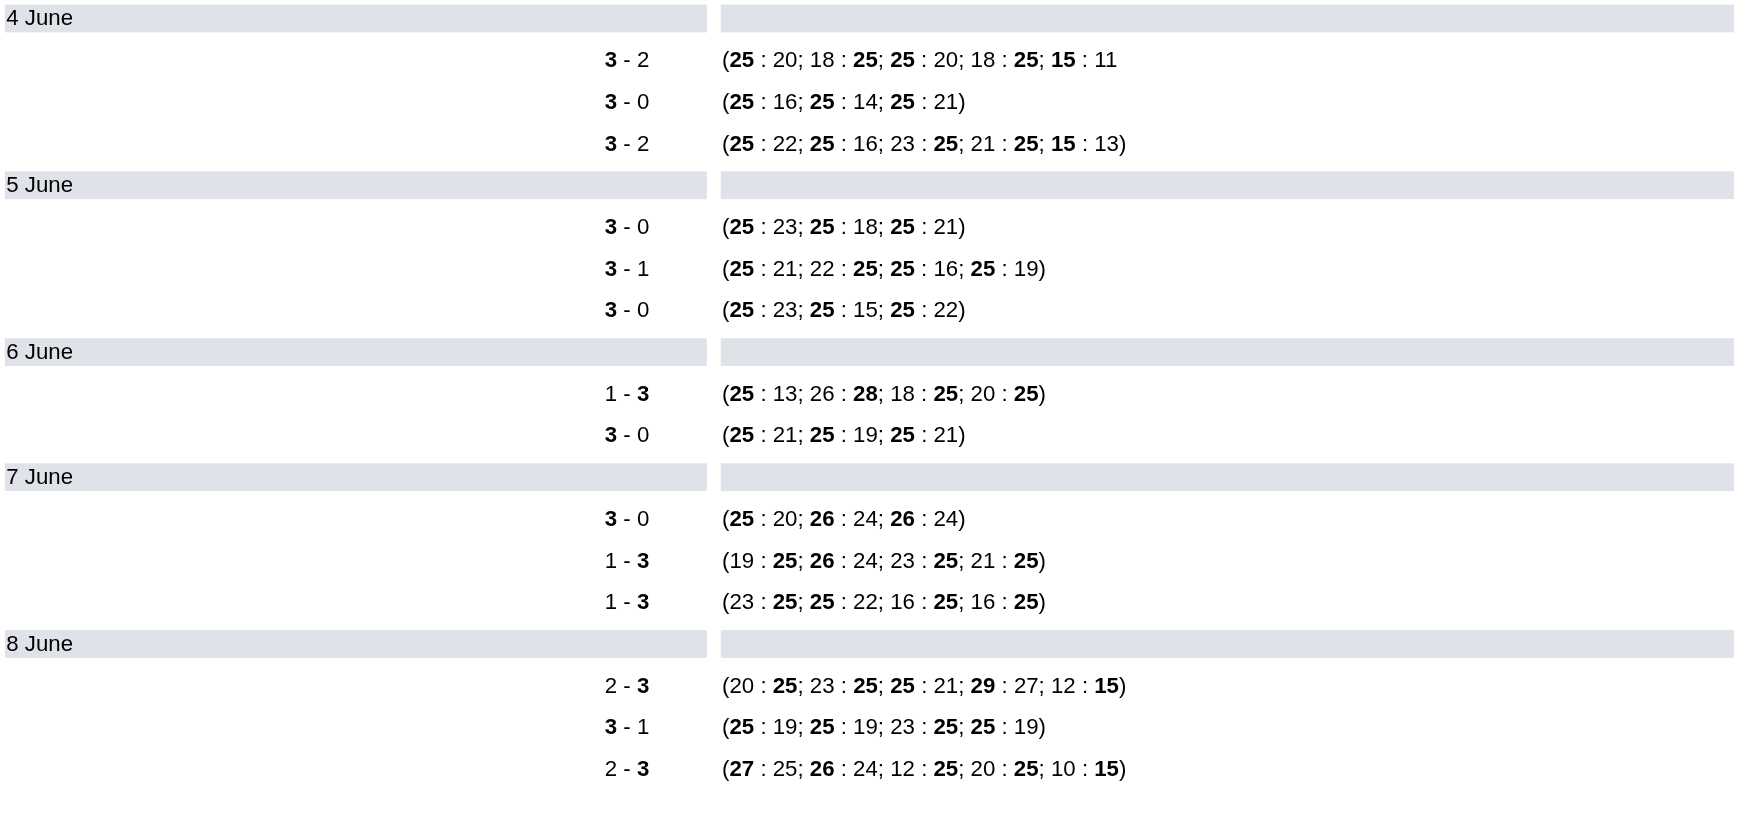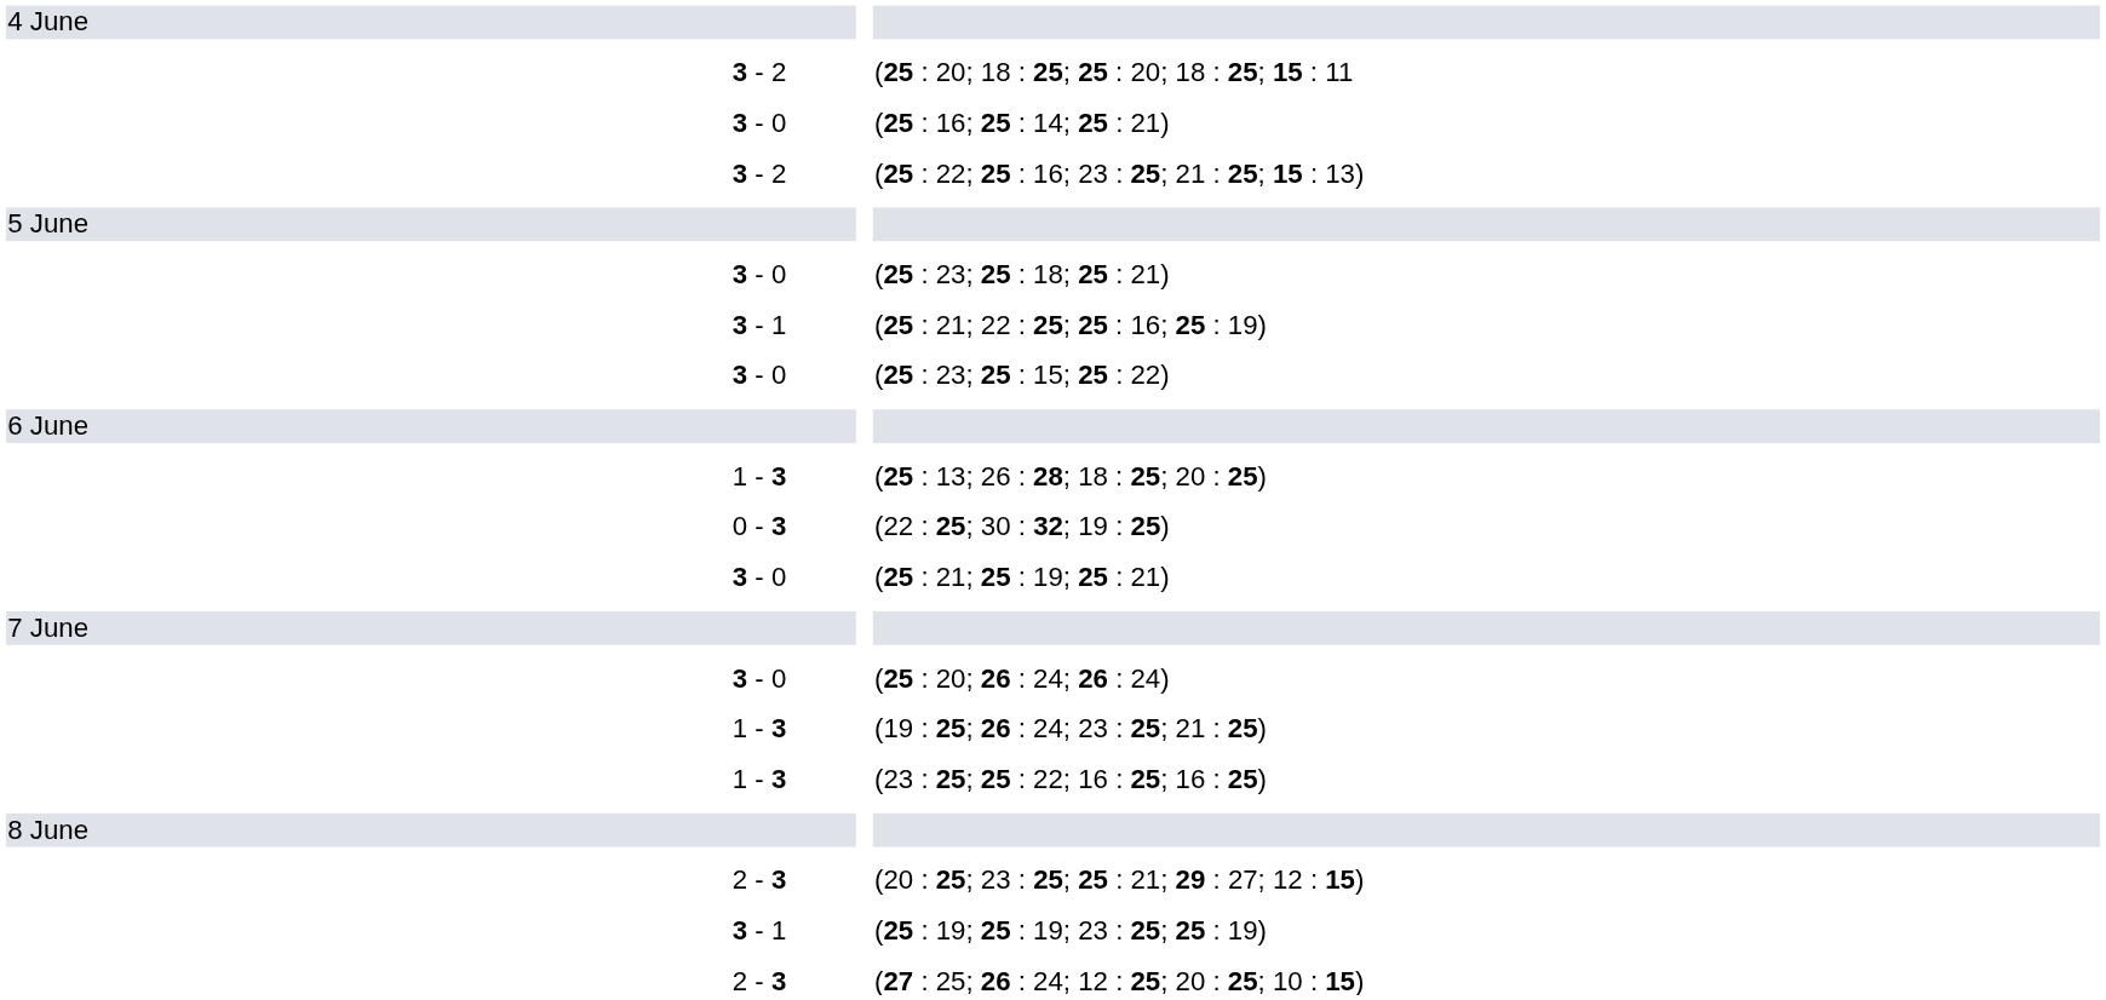+ row: 0 - 3 | (22 : 25; 30 : 32; 19 : 25)
